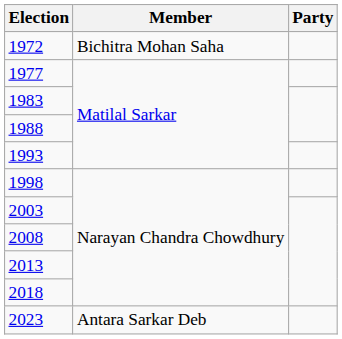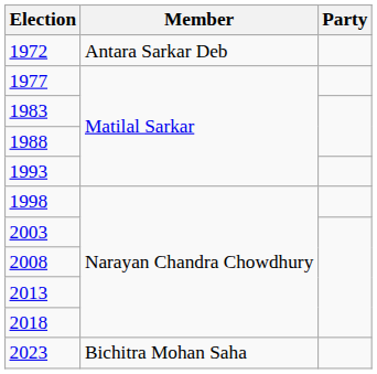1972 | Member: Bichitra Mohan Saha -> Antara Sarkar Deb
2023 | Member: Antara Sarkar Deb -> Bichitra Mohan Saha
